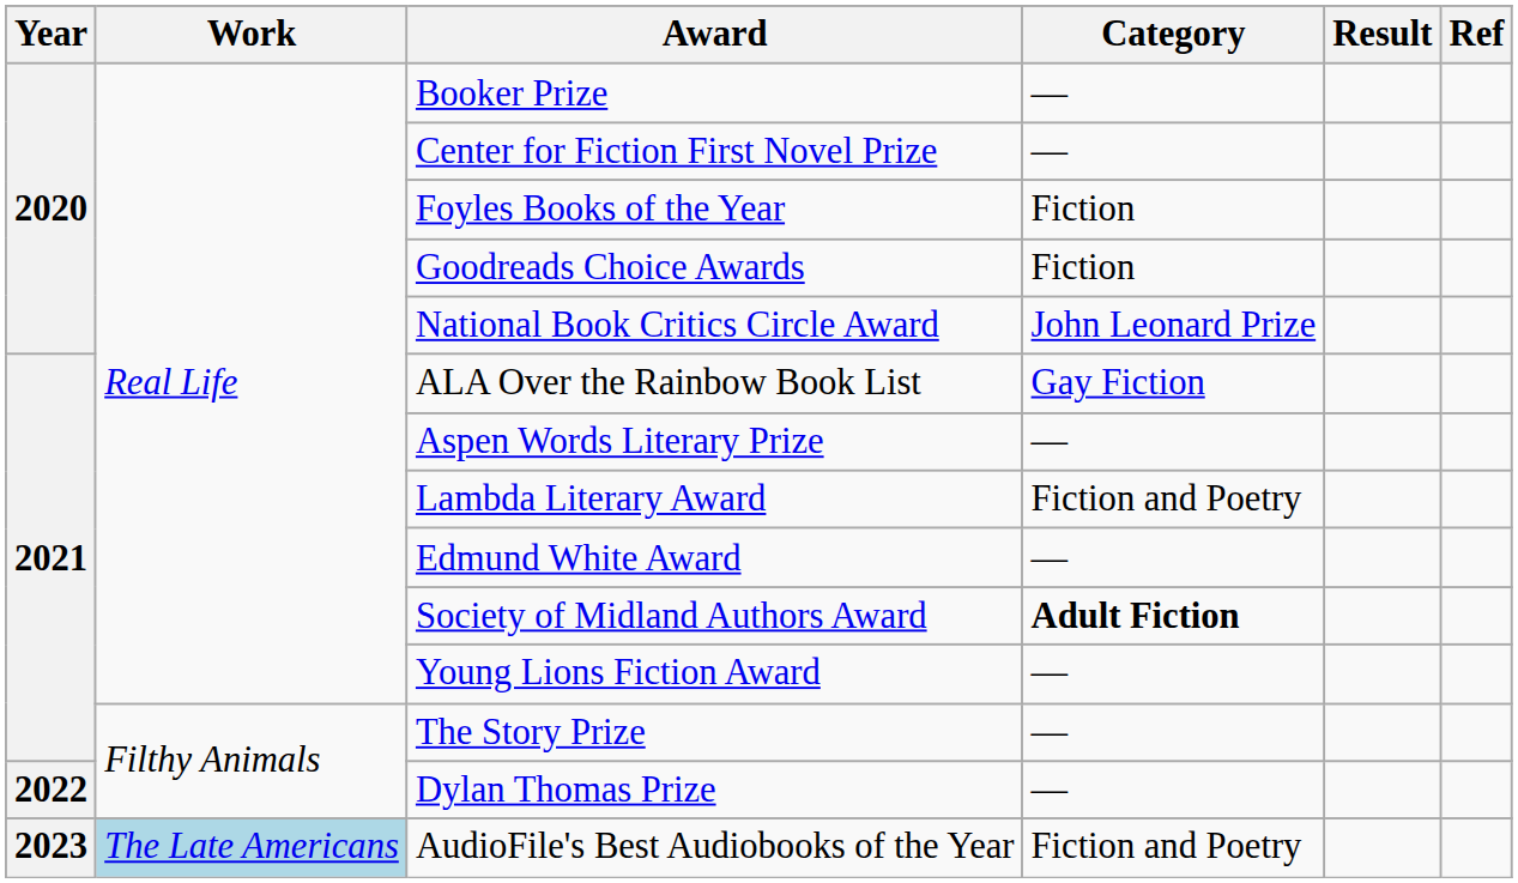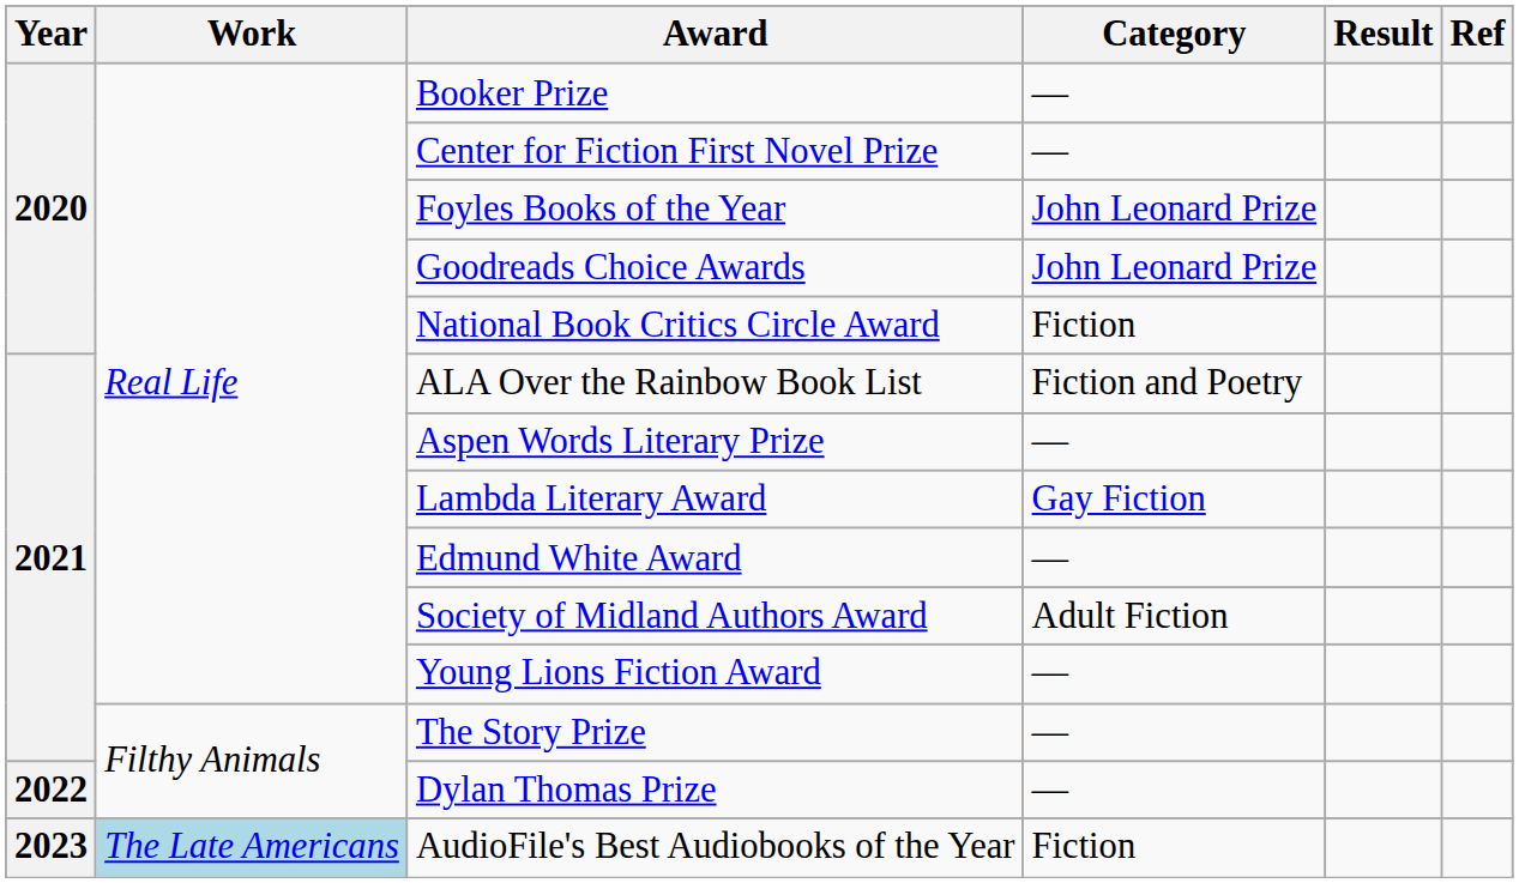Foyles Books of the Year | Category: Fiction -> John Leonard Prize
Goodreads Choice Awards | Category: Fiction -> John Leonard Prize
National Book Critics Circle Award | Category: John Leonard Prize -> Fiction
ALA Over the Rainbow Book List | Category: Gay Fiction -> Fiction and Poetry
Lambda Literary Award | Category: Fiction and Poetry -> Gay Fiction
Society of Midland Authors Award | Category: bold -> normal
AudioFile's Best Audiobooks of the Year | Category: Fiction and Poetry -> Fiction
